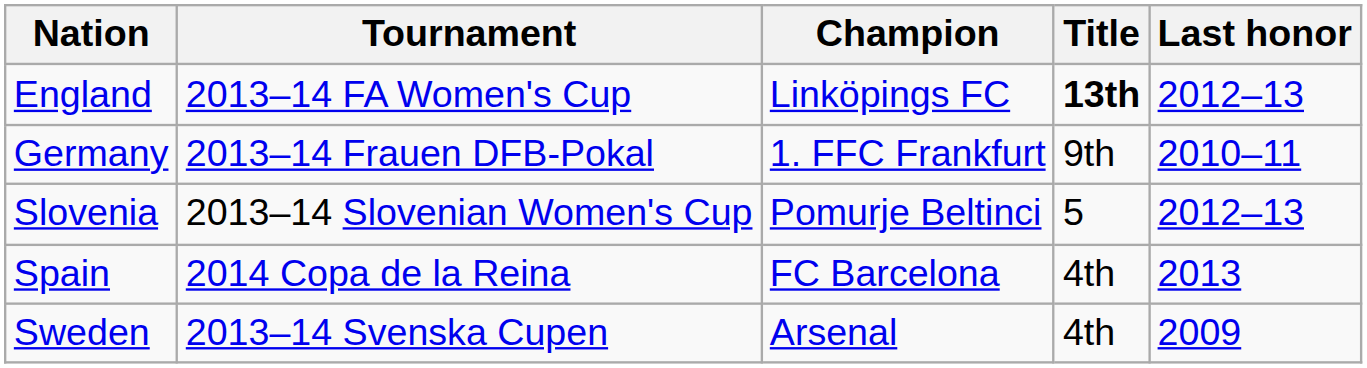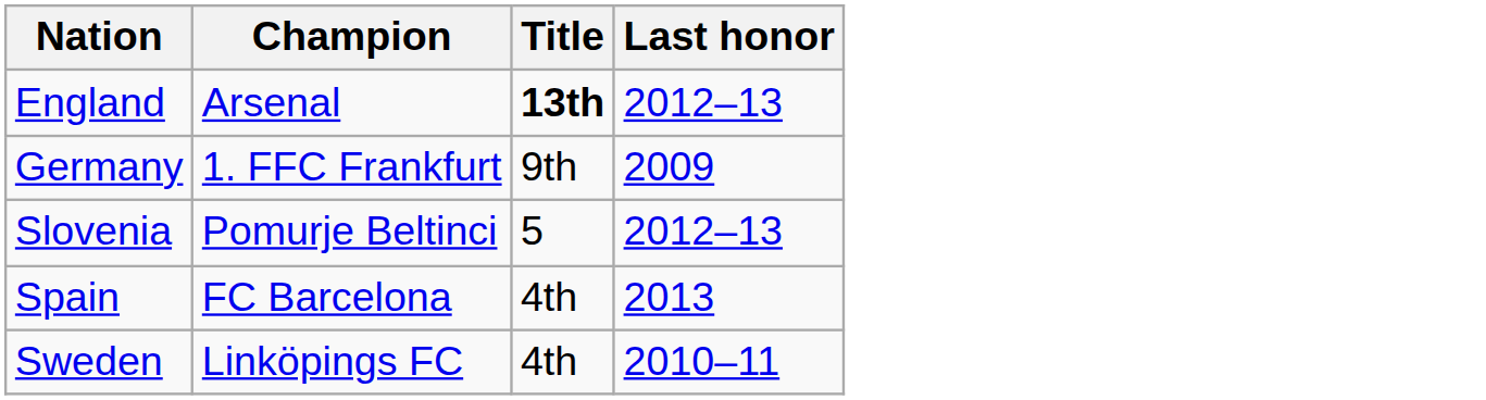- column: Tournament | 2013–14 FA Women's Cup | 2013–14 Frauen DFB-Pokal | 2013–14 Slovenian Women's Cup | 2014 Copa de la Reina | 2013–14 Svenska Cupen
England | Champion: Linköpings FC -> Arsenal
Germany | Last honor: 2010–11 -> 2009
Sweden | Champion: Arsenal -> Linköpings FC
Sweden | Last honor: 2009 -> 2010–11
